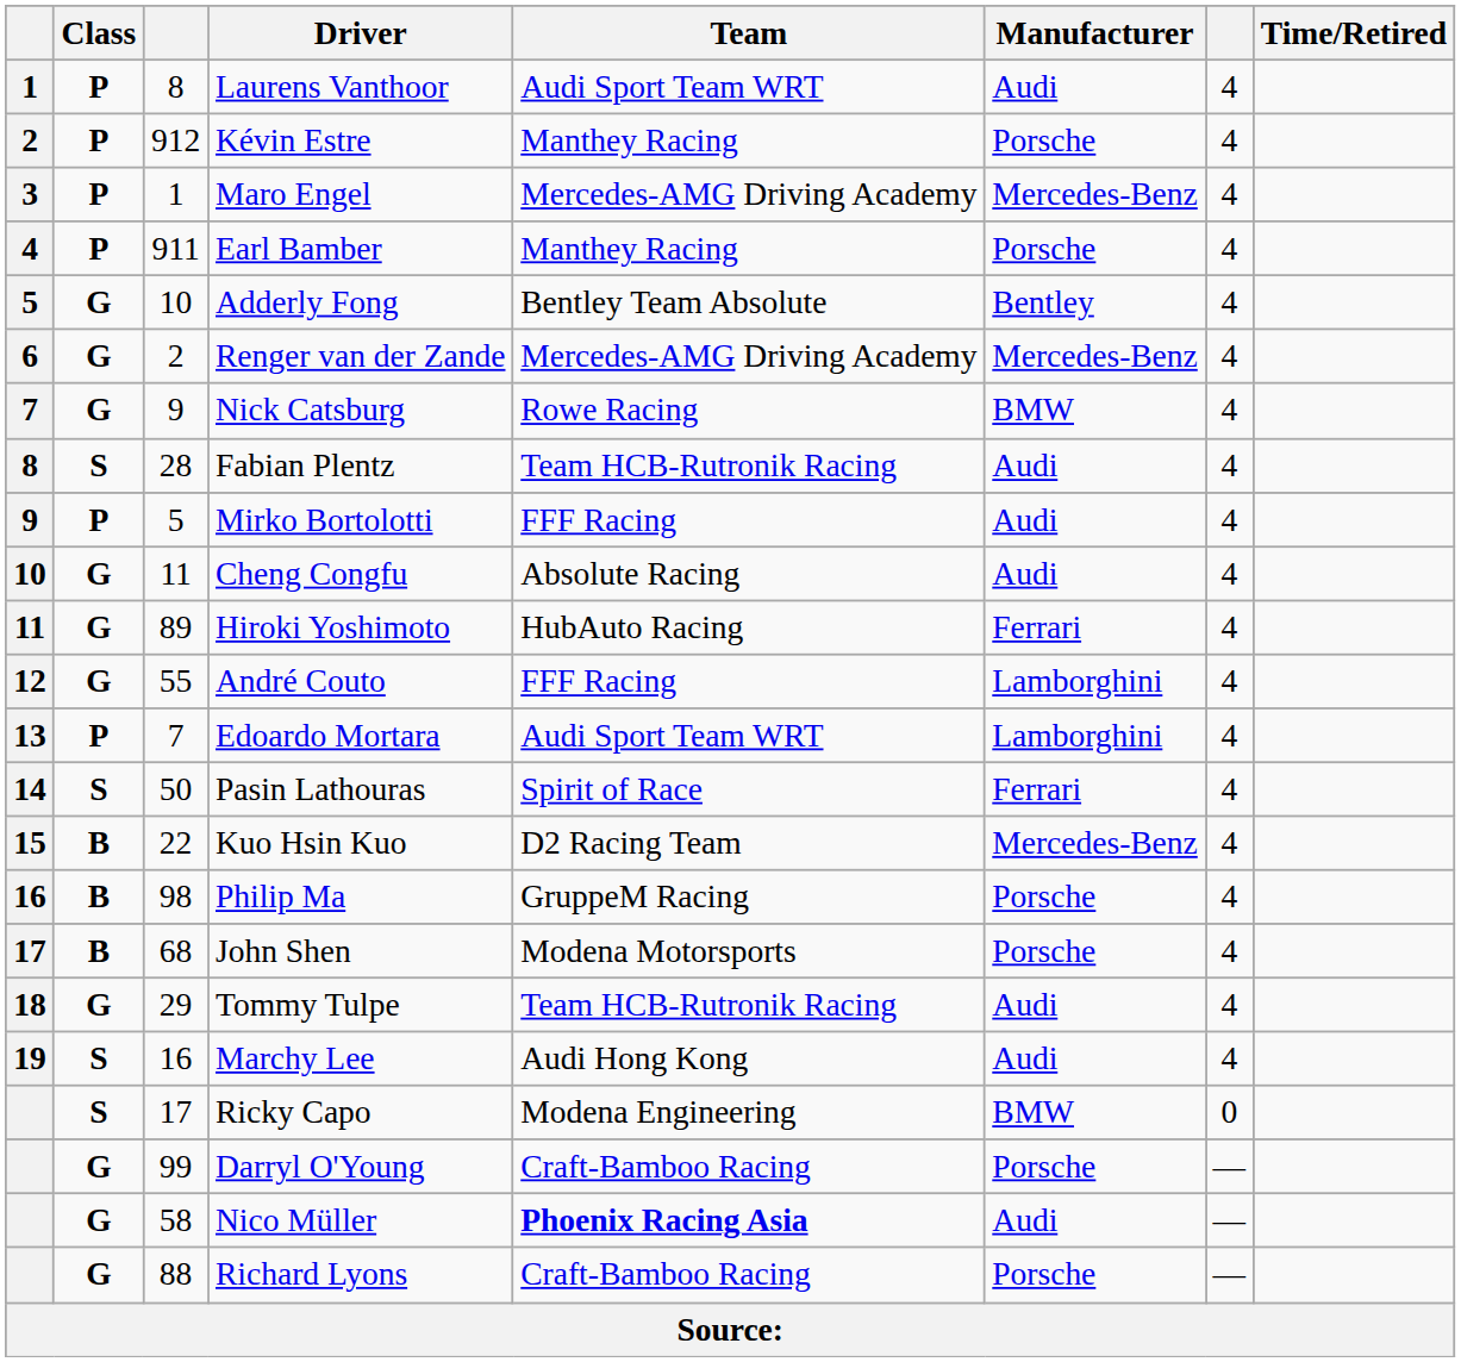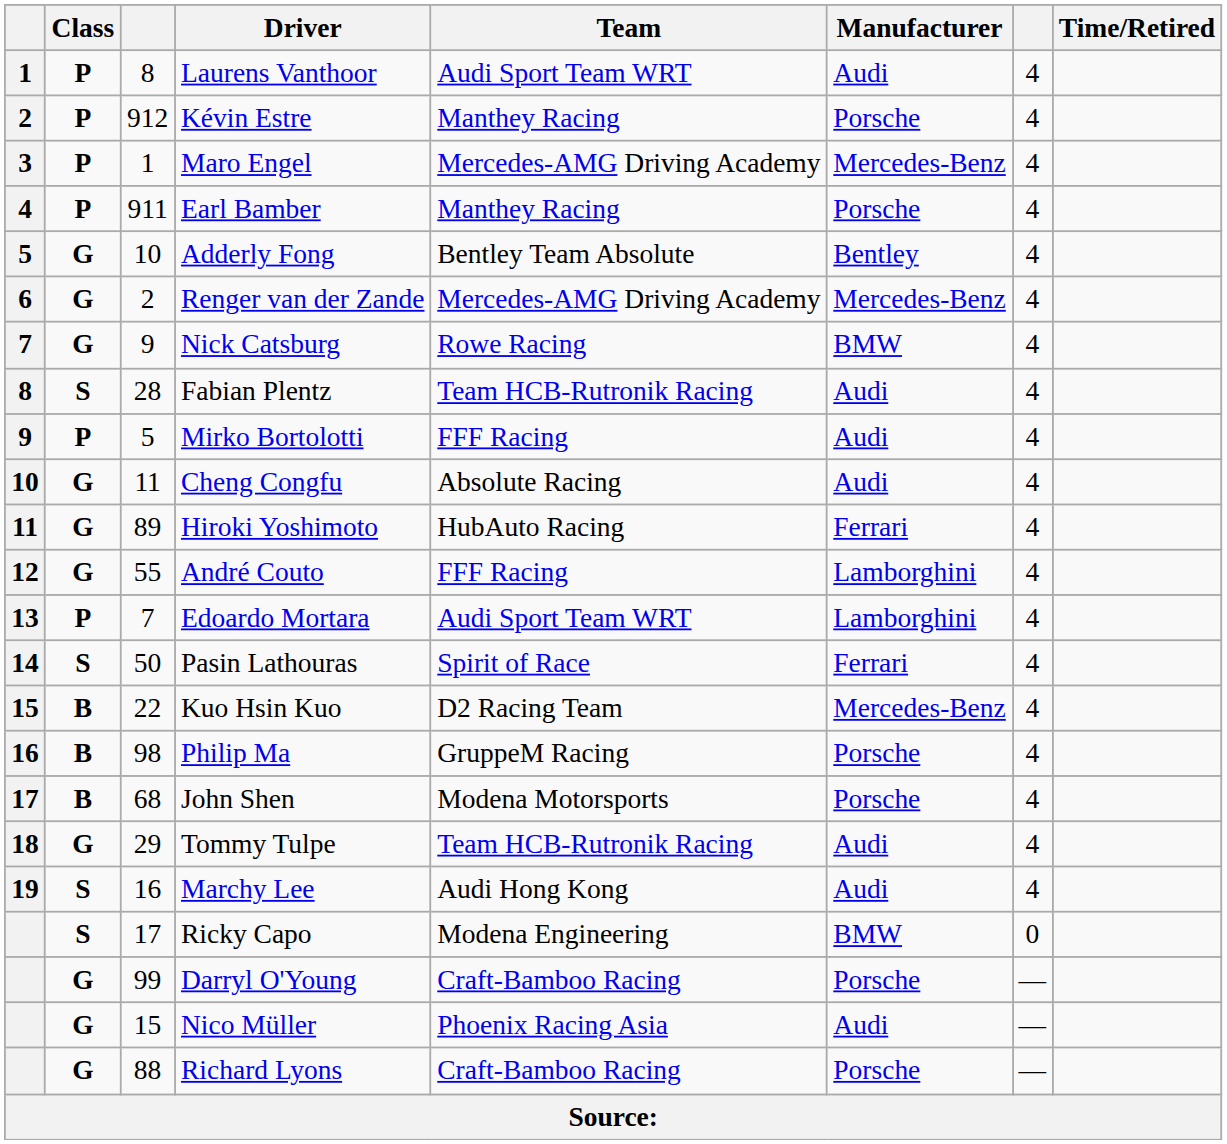Nico Müller | column 3: 58 -> 15
Nico Müller | Team: bold -> normal
